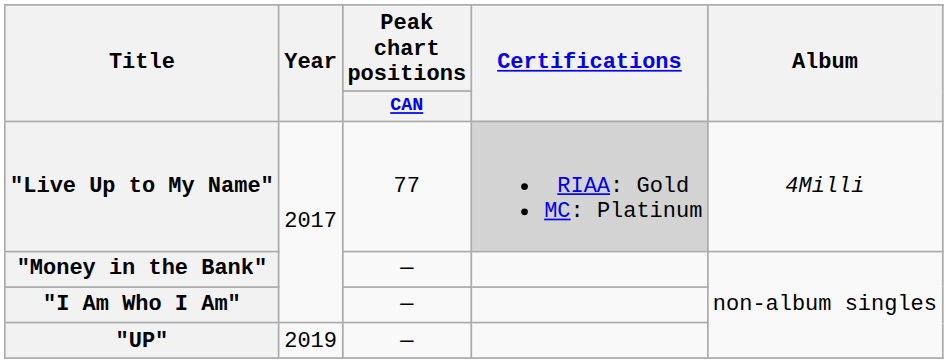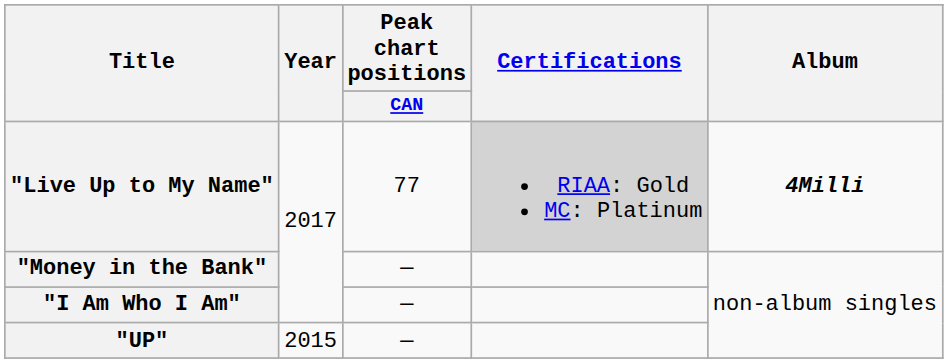"Live Up to My Name" | Album: normal -> bold
"UP" | Year: 2019 -> 2015
